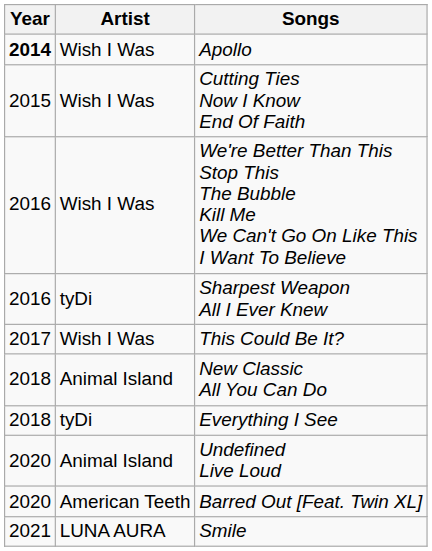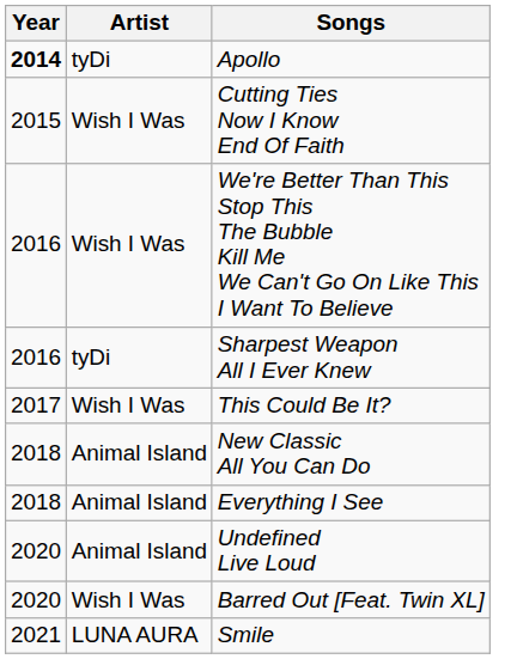Apollo | Artist: Wish I Was -> tyDi
Everything I See | Artist: tyDi -> Animal Island
Barred Out [Feat. Twin XL] | Artist: American Teeth -> Wish I Was
